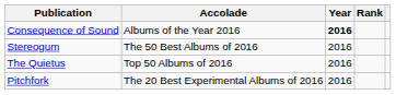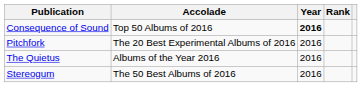Consequence of Sound | Accolade: Albums of the Year 2016 -> Top 50 Albums of 2016
rows swapped: Pitchfork <-> Stereogum
The Quietus | Accolade: Top 50 Albums of 2016 -> Albums of the Year 2016
